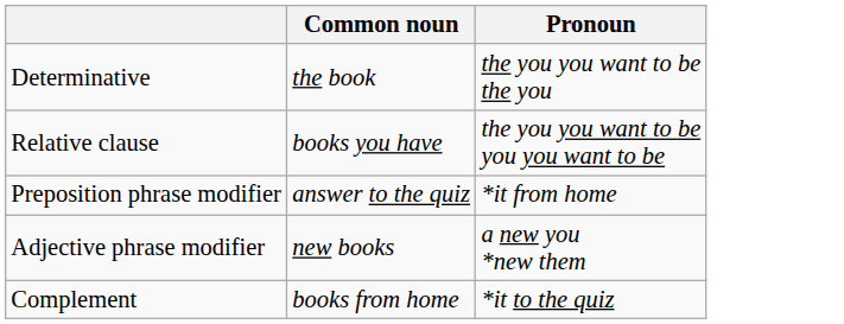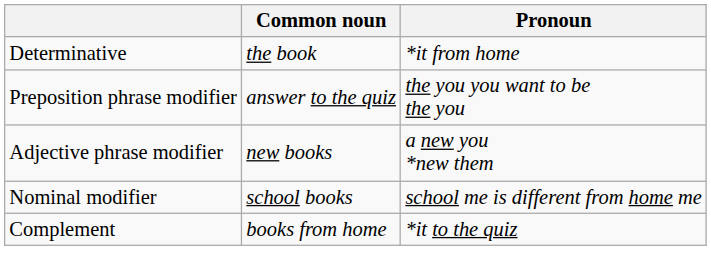Determinative | Pronoun: the you you want to be the you -> *it from home
- row: Relative clause | books you have | the you you want to be you you want to be
Preposition phrase modifier | Pronoun: *it from home -> the you you want to be the you
+ row: Nominal modifier | school books | school me is different from home me
